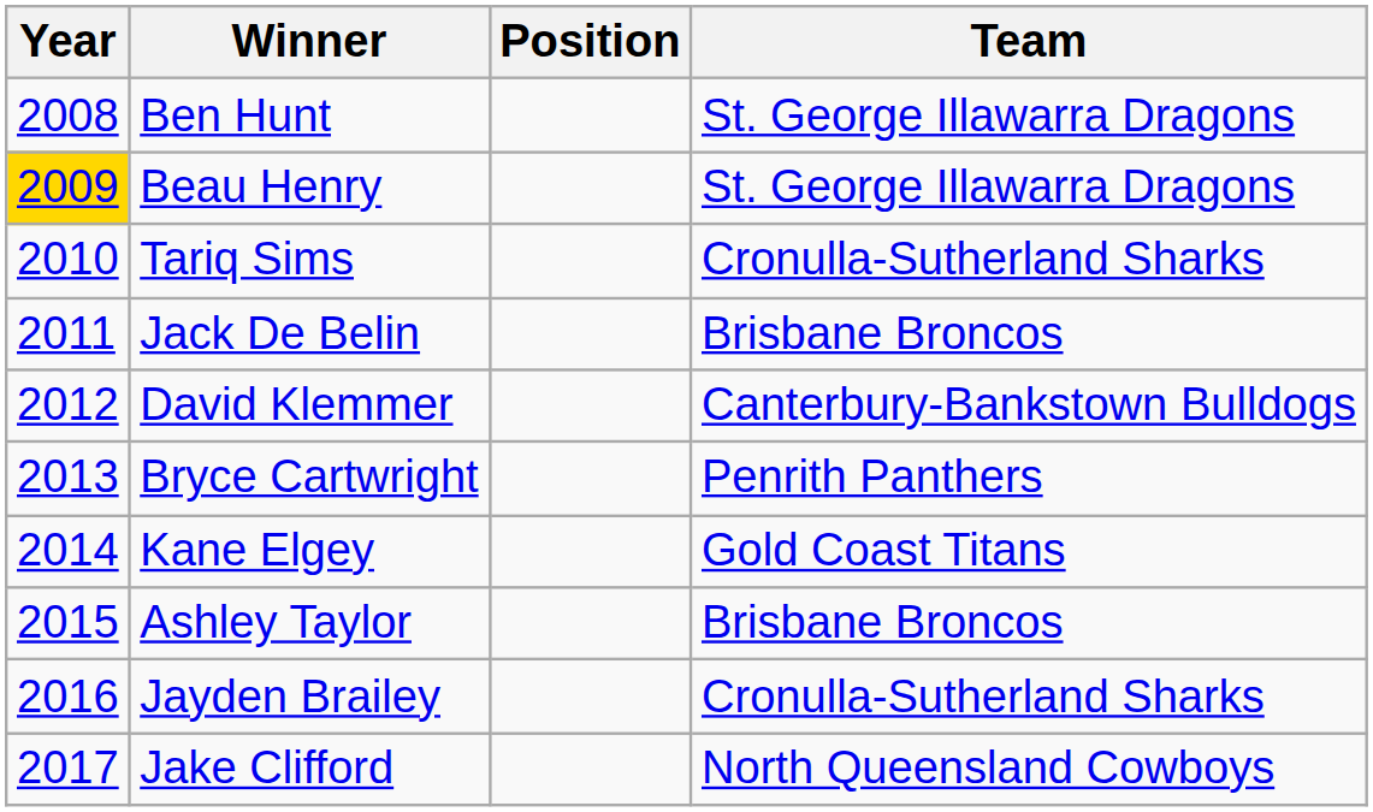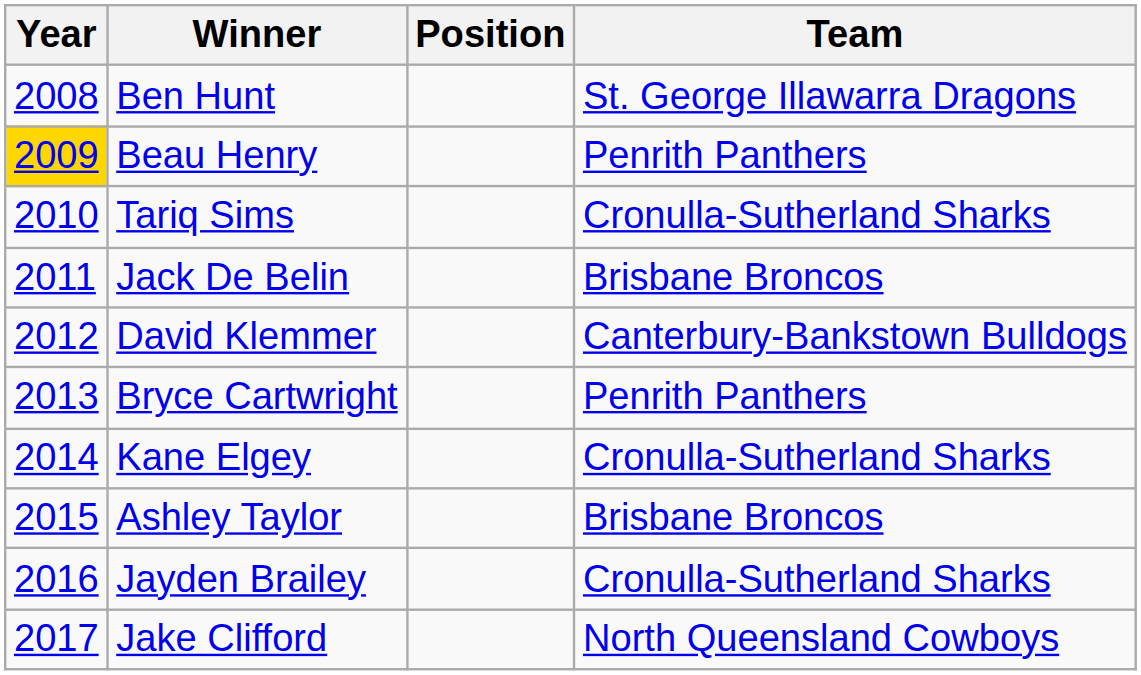Beau Henry | Team: St. George Illawarra Dragons -> Penrith Panthers
Kane Elgey | Team: Gold Coast Titans -> Cronulla-Sutherland Sharks
